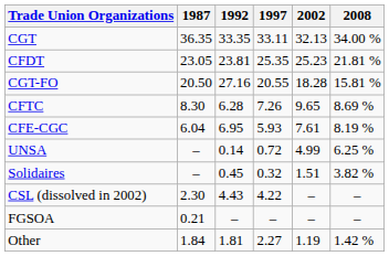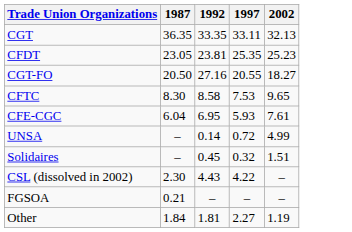- column: 2008 | 34.00 % | 21.81 % | 15.81 % | 8.69 % | 8.19 % | 6.25 % | 3.82 % | – | – | 1.42 %
CGT-FO | 2002: 18.28 -> 18.27
CFTC | 1992: 6.28 -> 8.58
CFTC | 1997: 7.26 -> 7.53
